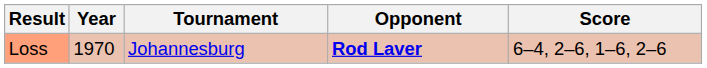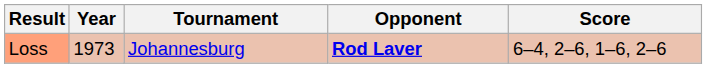Loss | Year: 1970 -> 1973
